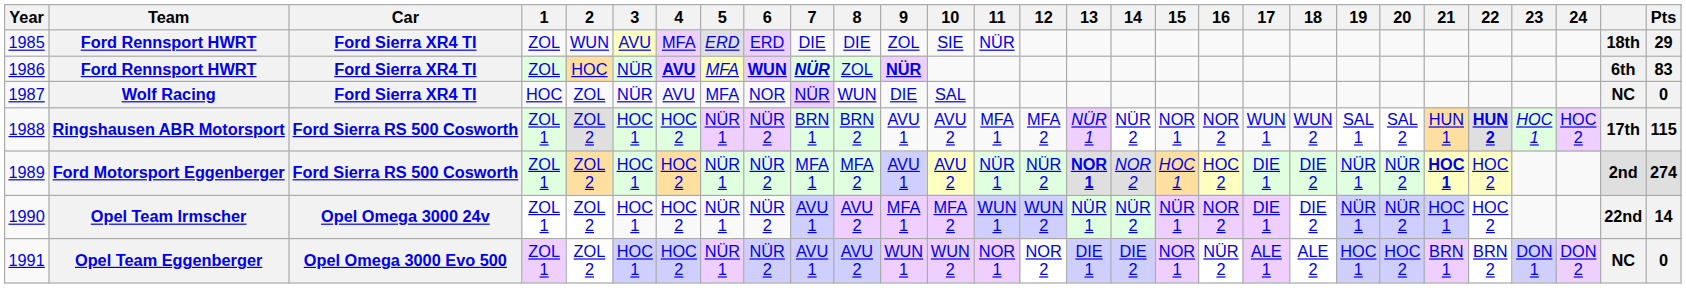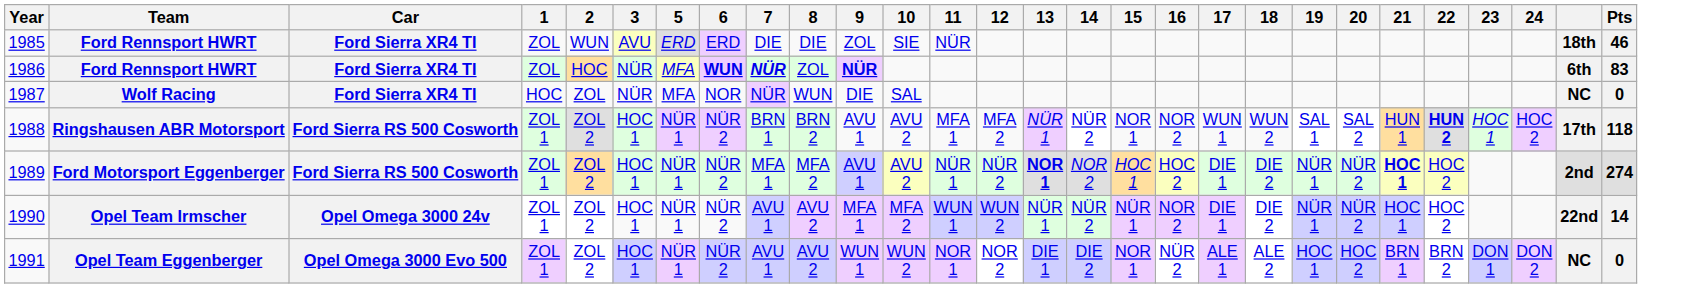- column: 4 | MFA | AVU | AVU | HOC 2 | HOC 2 | HOC 2 | HOC 2
1985 | Pts: 29 -> 46
1988 | Pts: 115 -> 118
